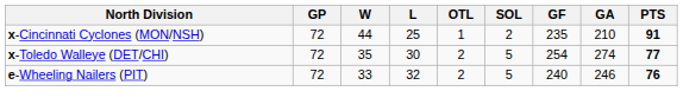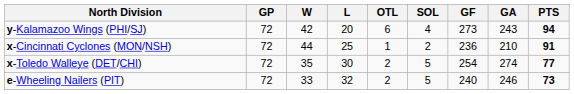+ row: y-Kalamazoo Wings (PHI/SJ) | 72 | 42 | 20 | 6 | 4 | 273 | 243 | 94
x-Cincinnati Cyclones (MON/NSH) | GF: 235 -> 236
e-Wheeling Nailers (PIT) | PTS: 76 -> 73
